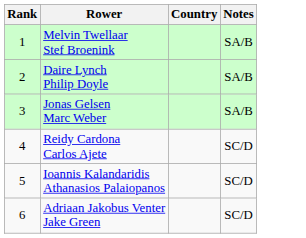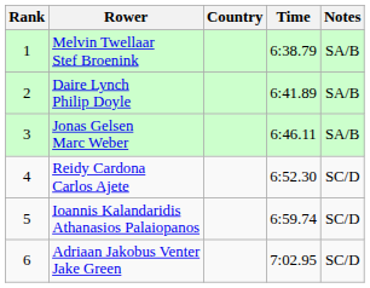+ column: Time | 6:38.79 | 6:41.89 | 6:46.11 | 6:52.30 | 6:59.74 | 7:02.95
